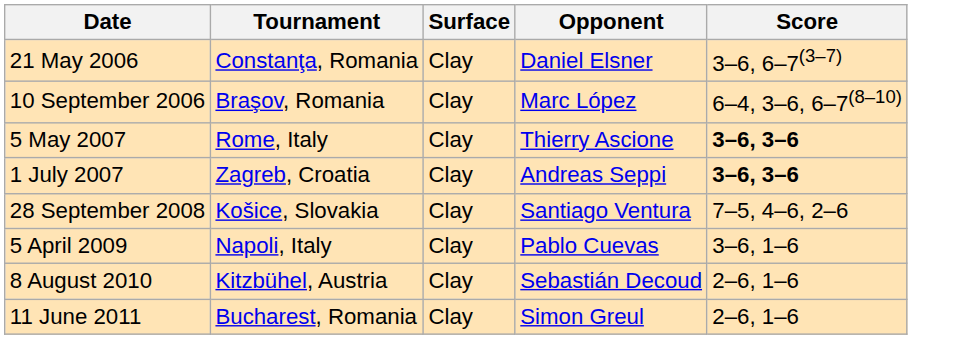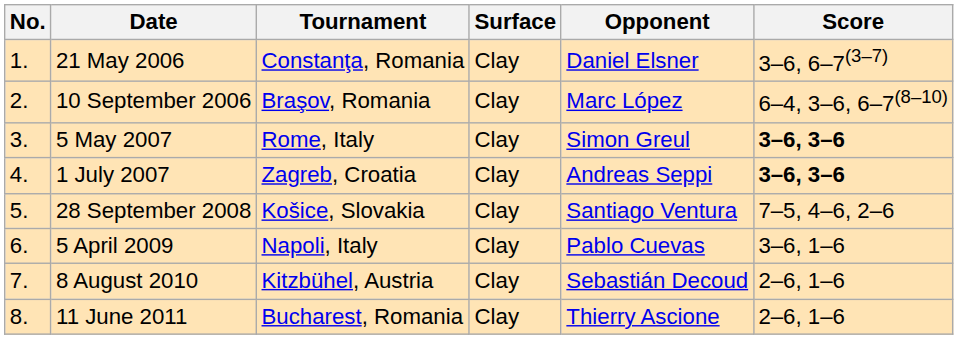+ column: No. | 1. | 2. | 3. | 4. | 5. | 6. | 7. | 8.
5 May 2007 | Opponent: Thierry Ascione -> Simon Greul
11 June 2011 | Opponent: Simon Greul -> Thierry Ascione
